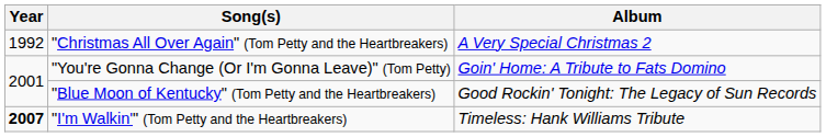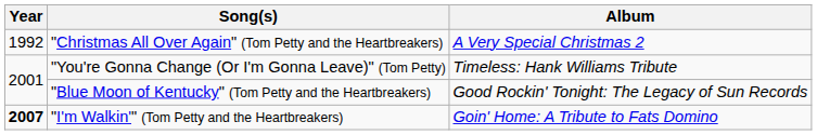"You're Gonna Change (Or I'm Gonna Leave)" (Tom Petty) | Album: Goin' Home: A Tribute to Fats Domino -> Timeless: Hank Williams Tribute
"I'm Walkin'" (Tom Petty and the Heartbreakers) | Album: Timeless: Hank Williams Tribute -> Goin' Home: A Tribute to Fats Domino
